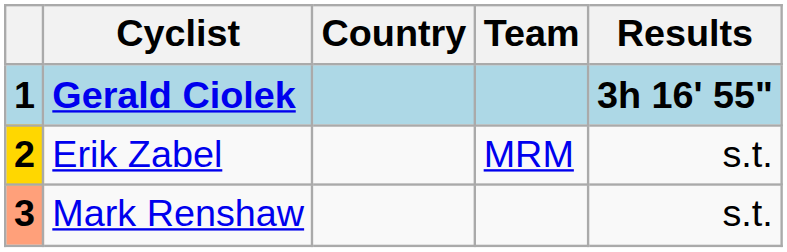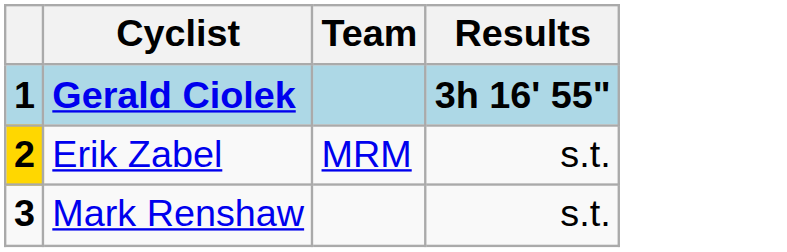- column: Country
Mark Renshaw | column 1: lightsalmon background -> no background
